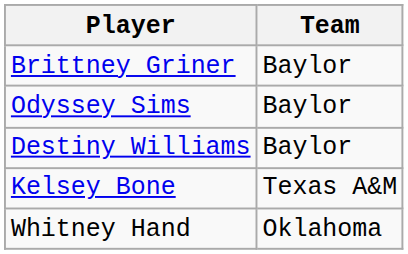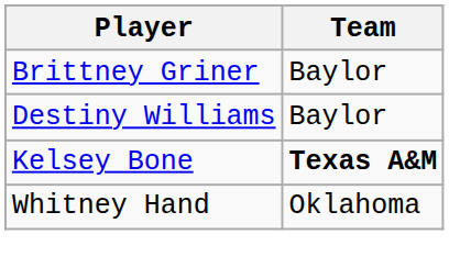- row: Odyssey Sims | Baylor
Kelsey Bone | Team: normal -> bold
